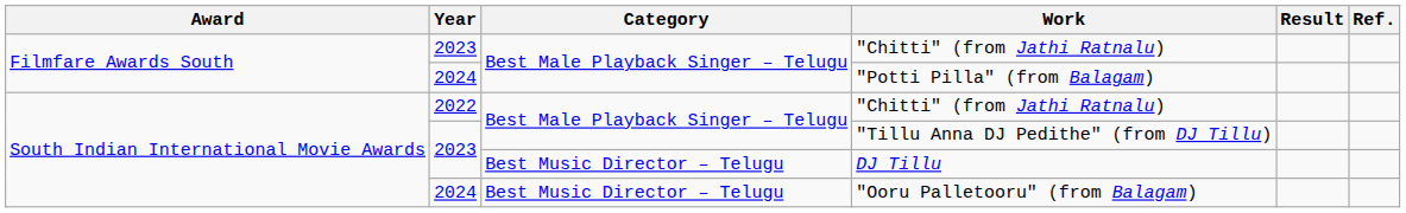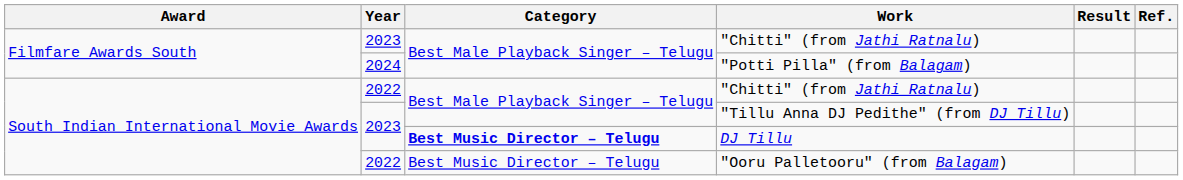DJ Tillu | Category: normal -> bold
"Ooru Palletooru" (from Balagam) | Year: 2024 -> 2022
